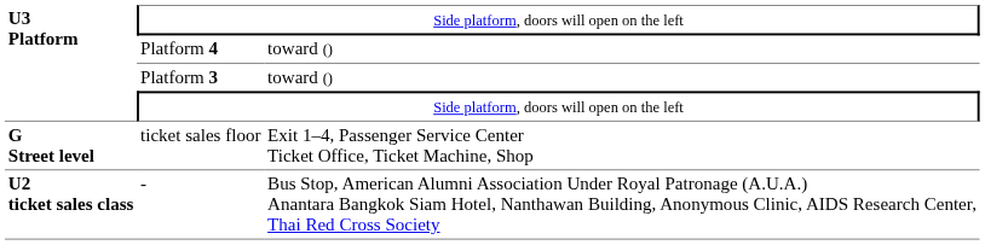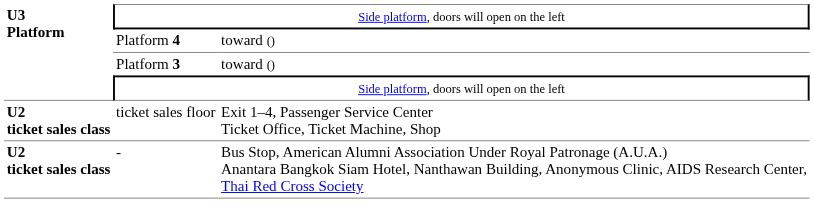ticket sales floor | column 1: G Street level -> U2 ticket sales class
